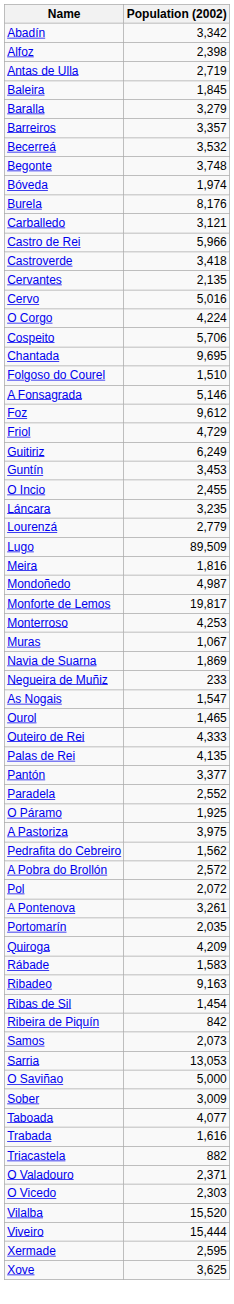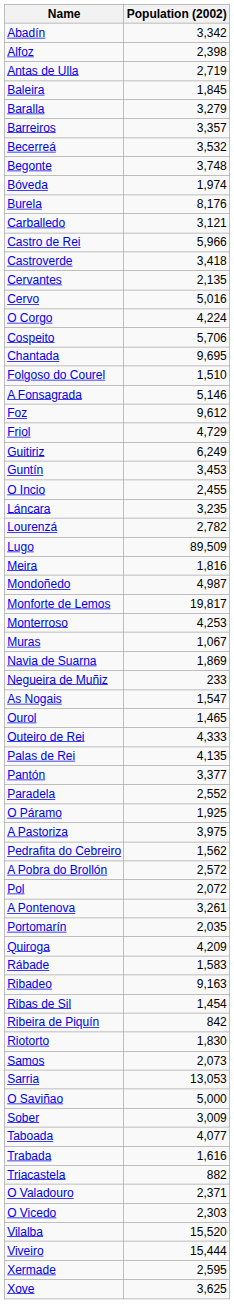Lourenzá | Population (2002): 2,779 -> 2,782
+ row: Riotorto | 1,830
